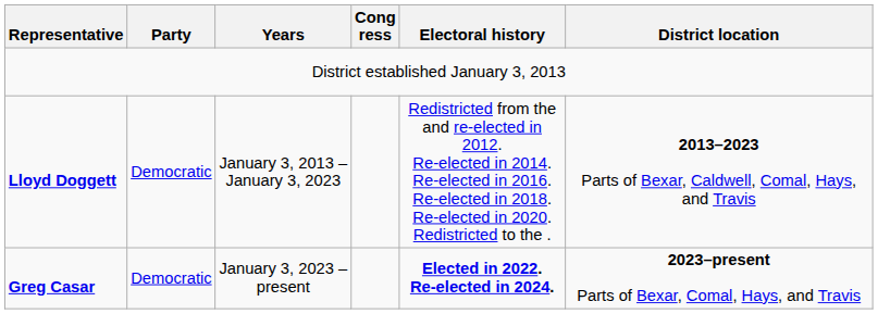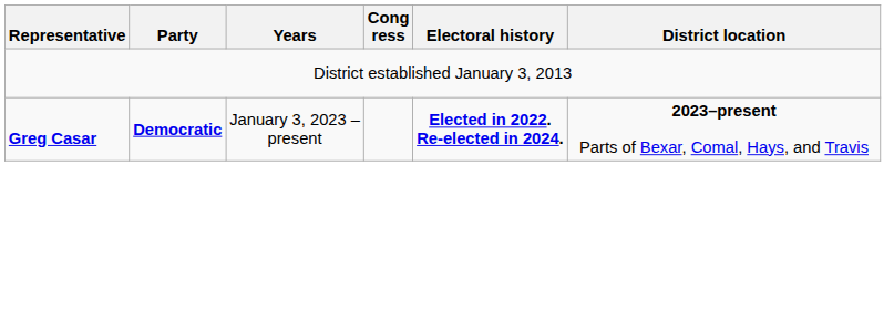- row: Lloyd Doggett | Democratic | January 3, 2013 – January 3, 2023 | Redistricted from the and re-elected in 2012. Re-elected in 2014. Re-elected in 2016. Re-elected in 2018. Re-elected in 2020. Redistricted to the . | 2013–2023 Parts of Bexar, Caldwell, Comal, Hays, and Travis
Greg Casar | Party: normal -> bold
